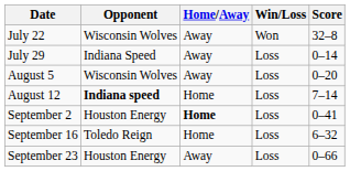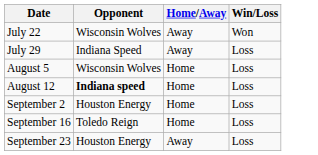- column: Score | 32–8 | 0–14 | 0–20 | 7–14 | 0–41 | 6–32 | 0–66
August 5 | Home/Away: Away -> Home
September 2 | Home/Away: bold -> normal
